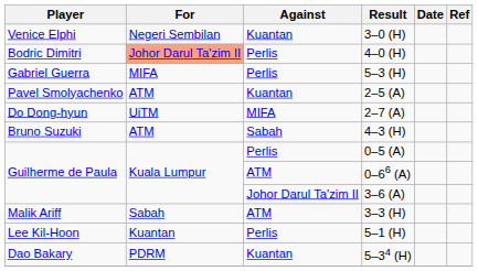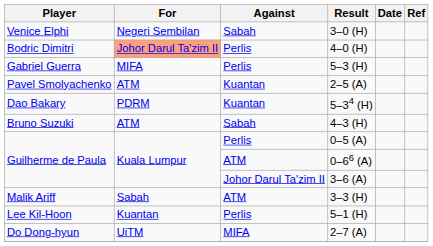3–0 (H) | Against: Kuantan -> Sabah
rows swapped: 2–7 (A) <-> 5–34 (H)
